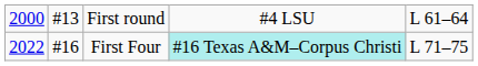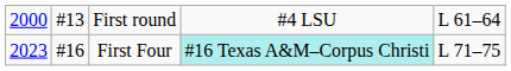First Four | column 1: 2022 -> 2023
